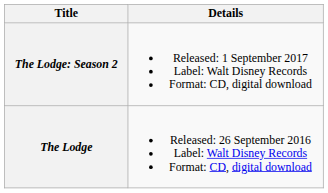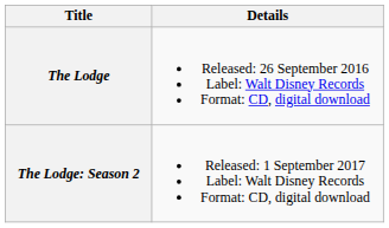rows swapped: The Lodge <-> The Lodge: Season 2
